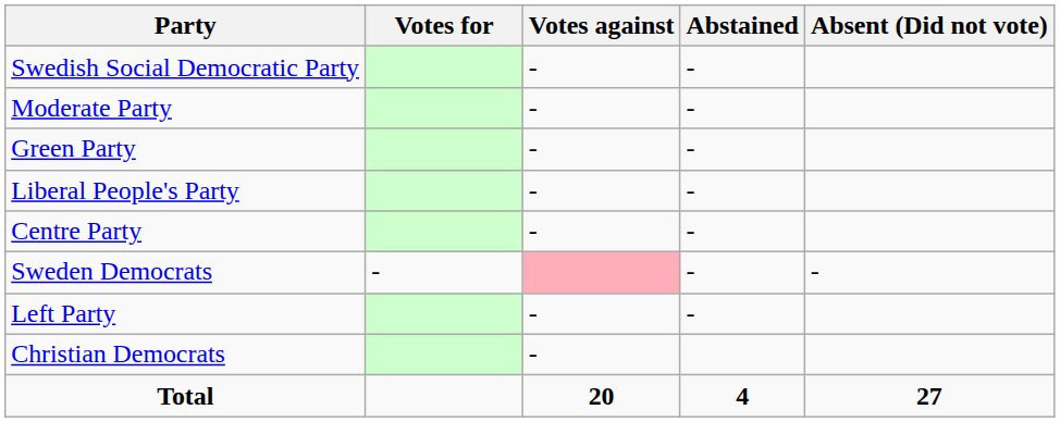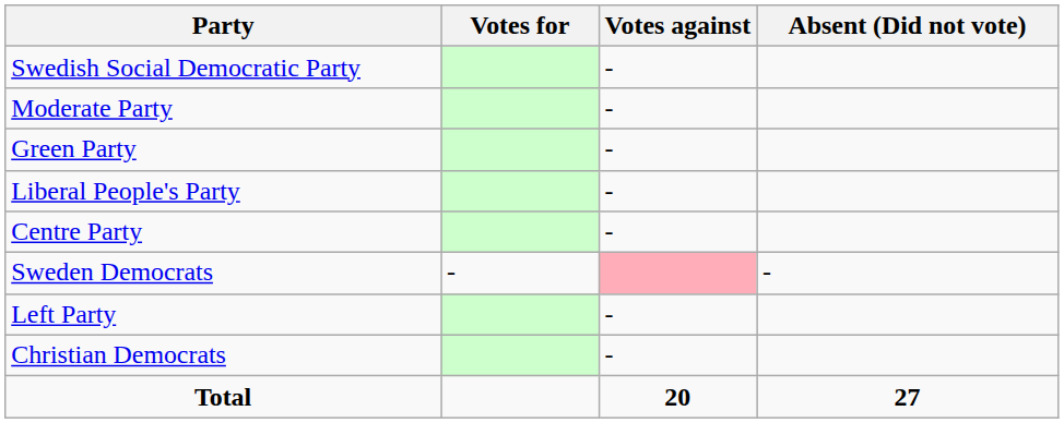- column: Abstained | - | - | - | - | - | - | - | 4
